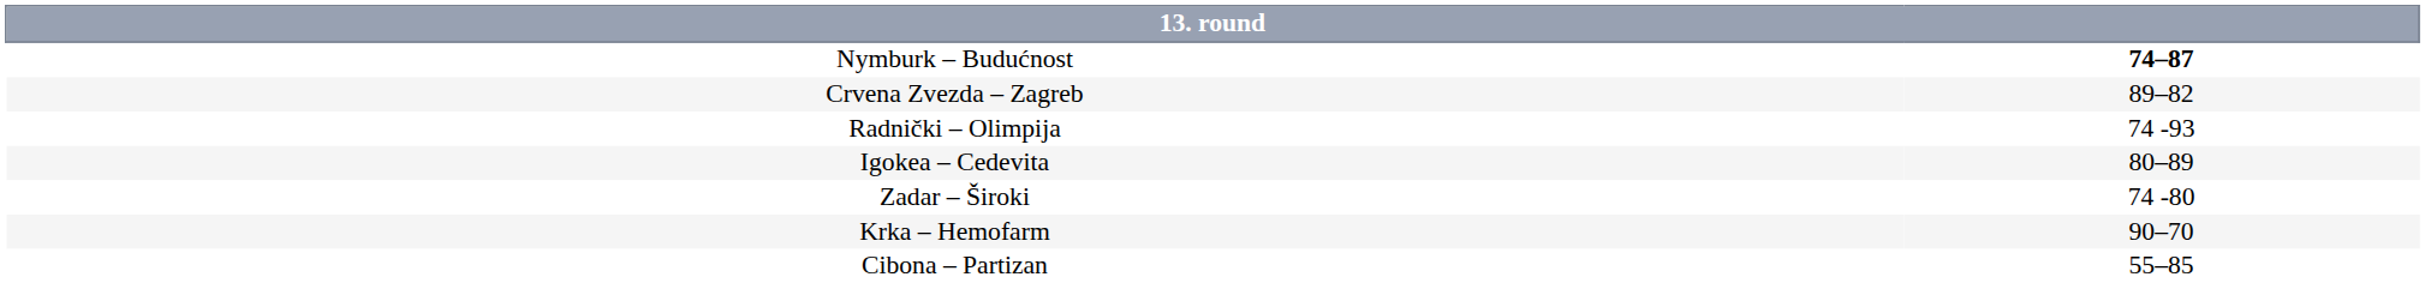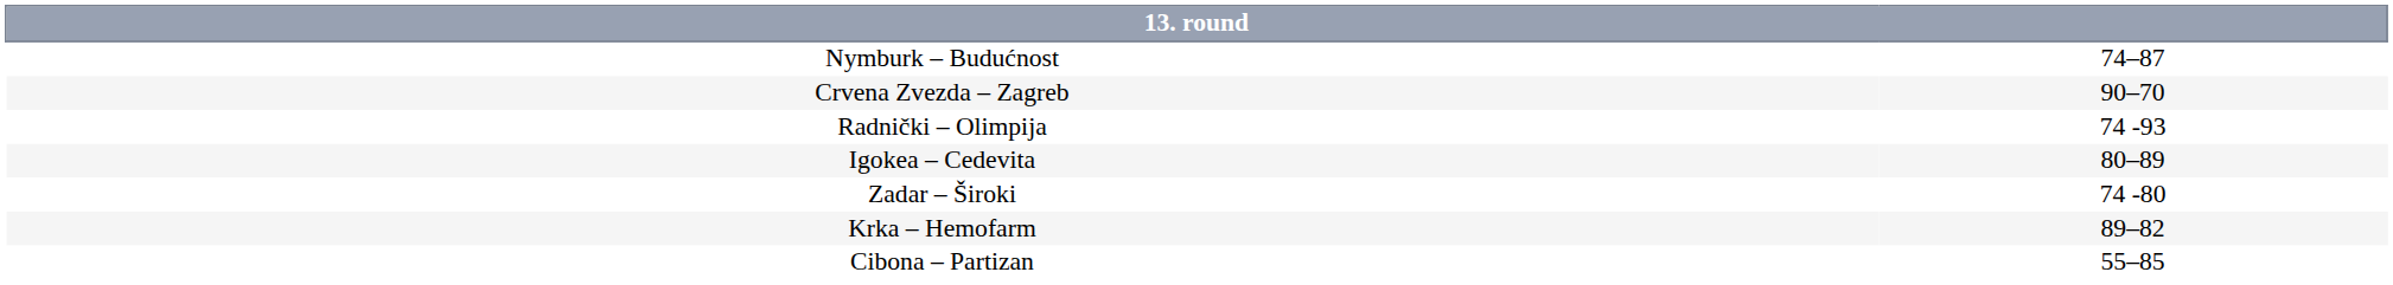Nymburk – Budućnost | column 2: bold -> normal
Crvena Zvezda – Zagreb | column 2: 89–82 -> 90–70
Krka – Hemofarm | column 2: 90–70 -> 89–82
